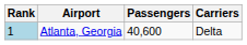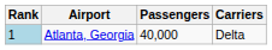Atlanta, Georgia | Passengers: 40,600 -> 40,000
